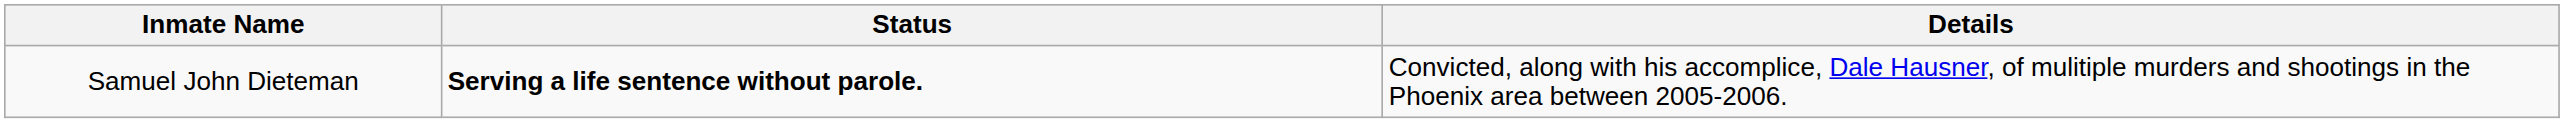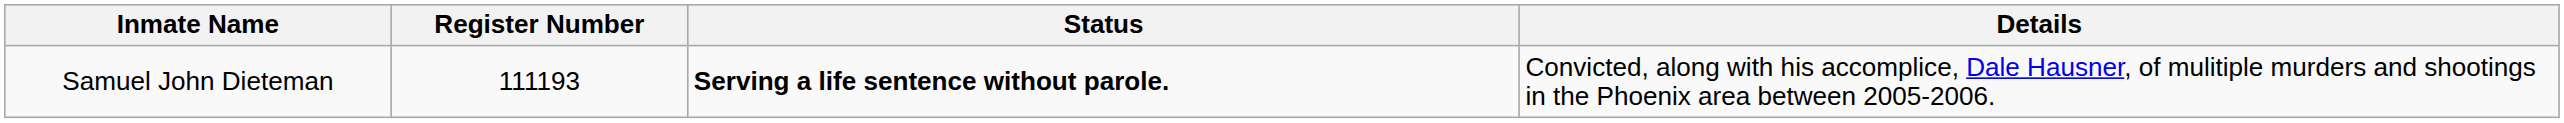+ column: Register Number | 111193
